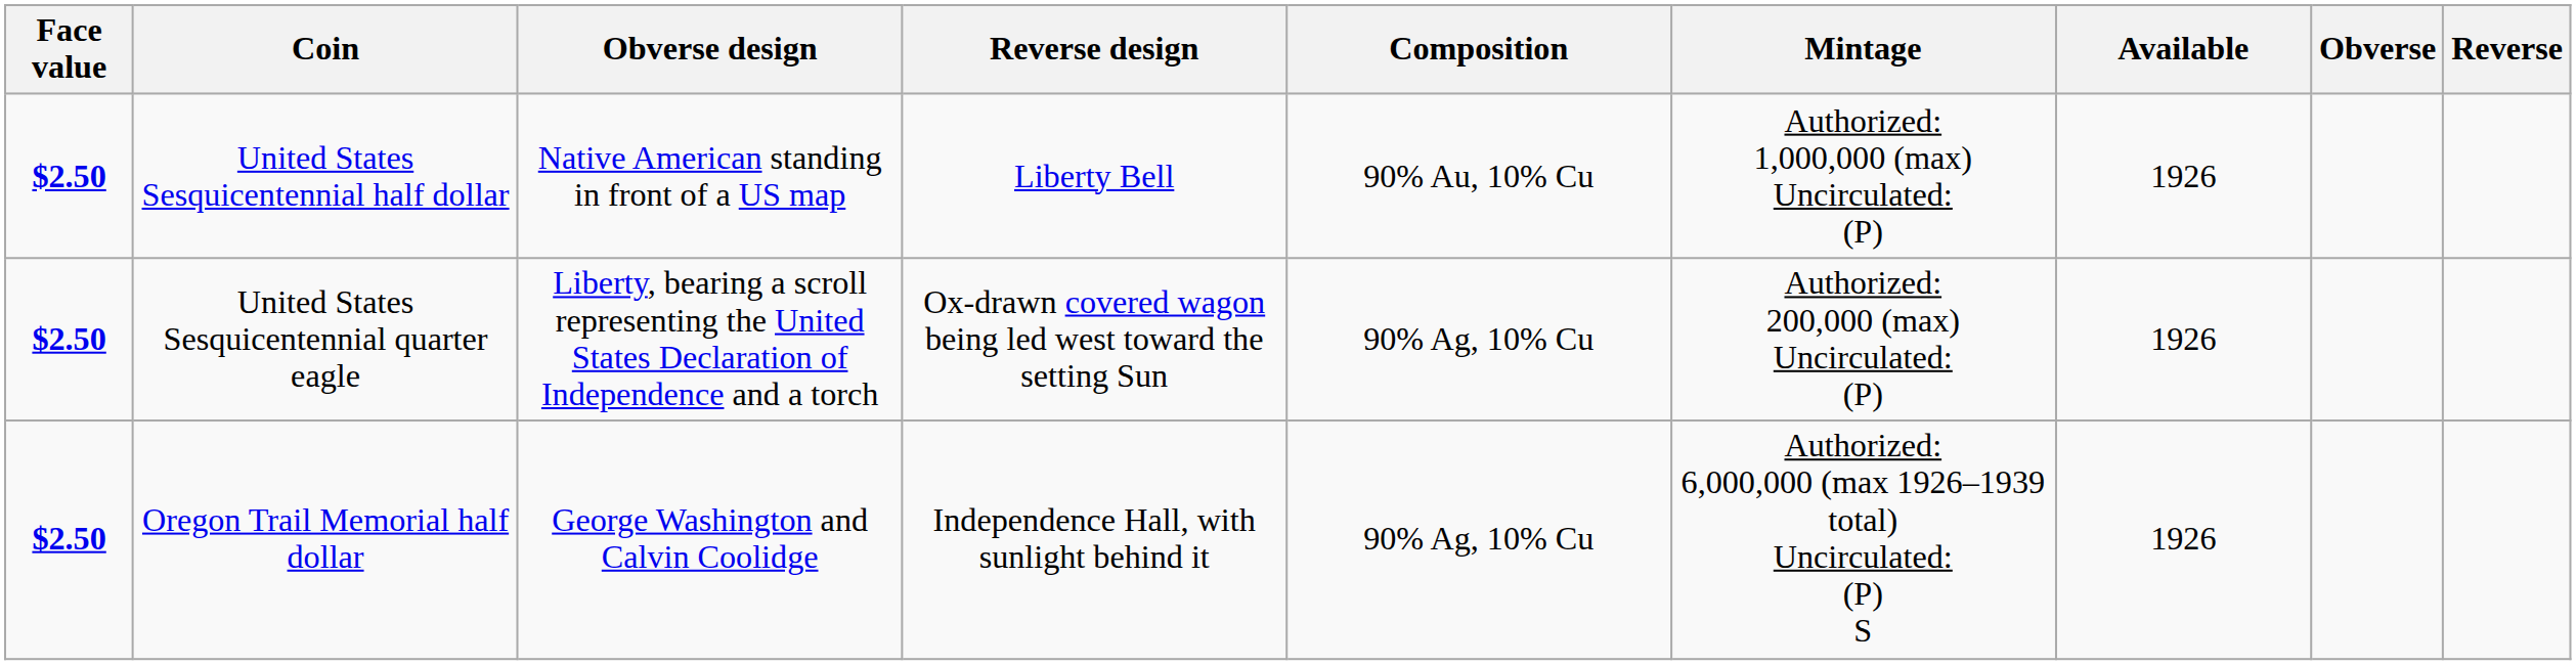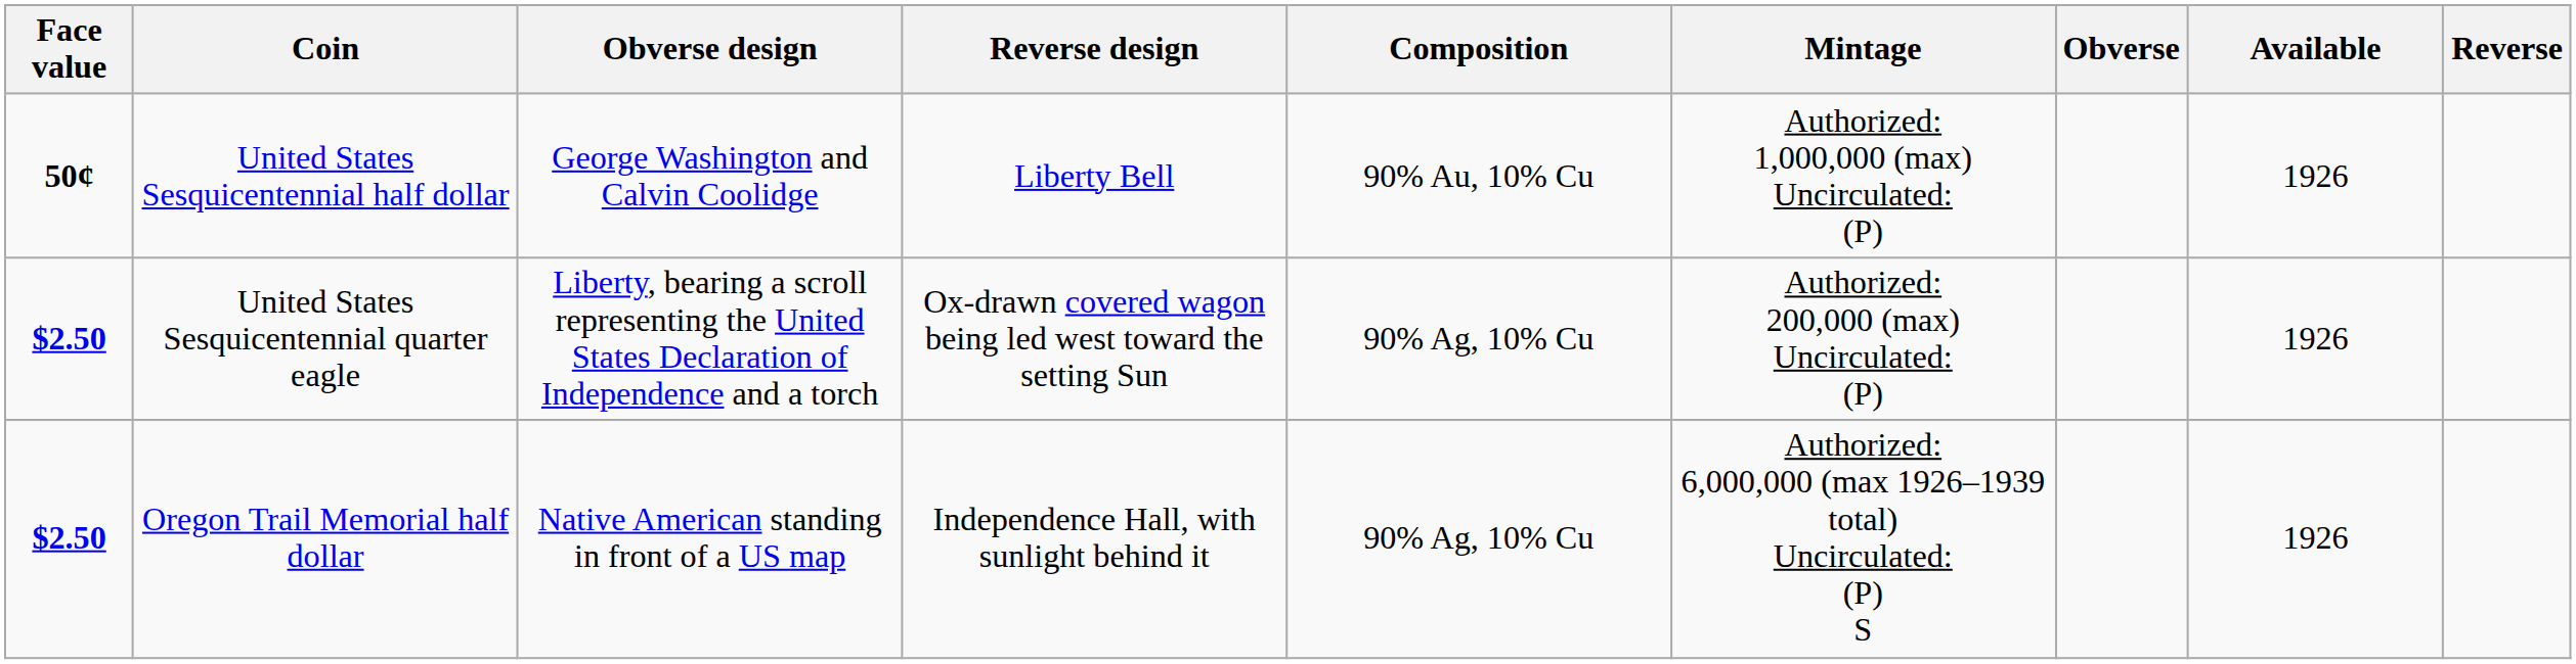columns swapped: Available <-> Obverse
United States Sesquicentennial half dollar | Face value: $2.50 -> 50¢
United States Sesquicentennial half dollar | Obverse design: Native American standing in front of a US map -> George Washington and Calvin Coolidge
Oregon Trail Memorial half dollar | Obverse design: George Washington and Calvin Coolidge -> Native American standing in front of a US map
